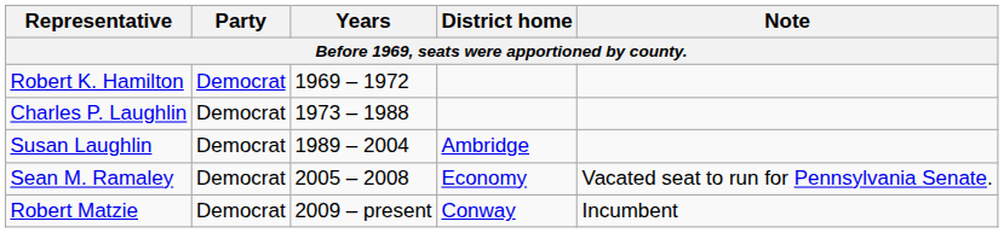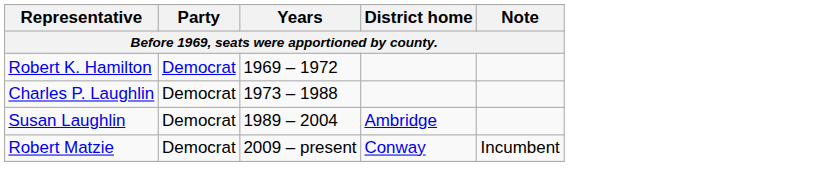- row: Sean M. Ramaley | Democrat | 2005 – 2008 | Economy | Vacated seat to run for Pennsylvania Senate.
